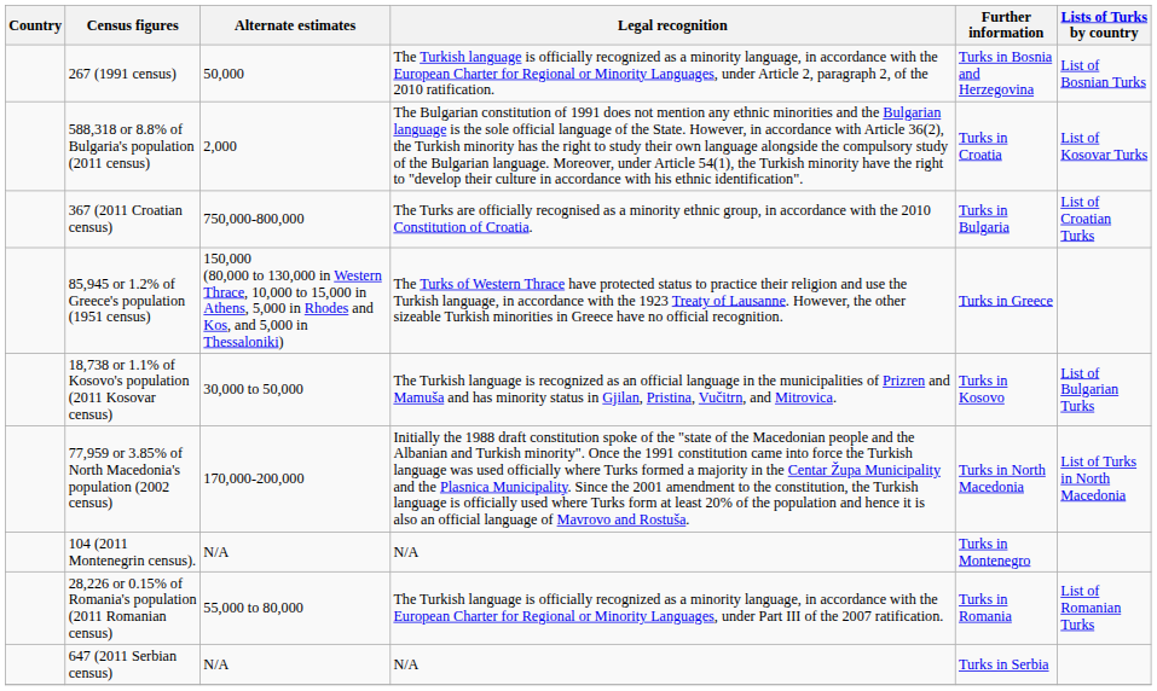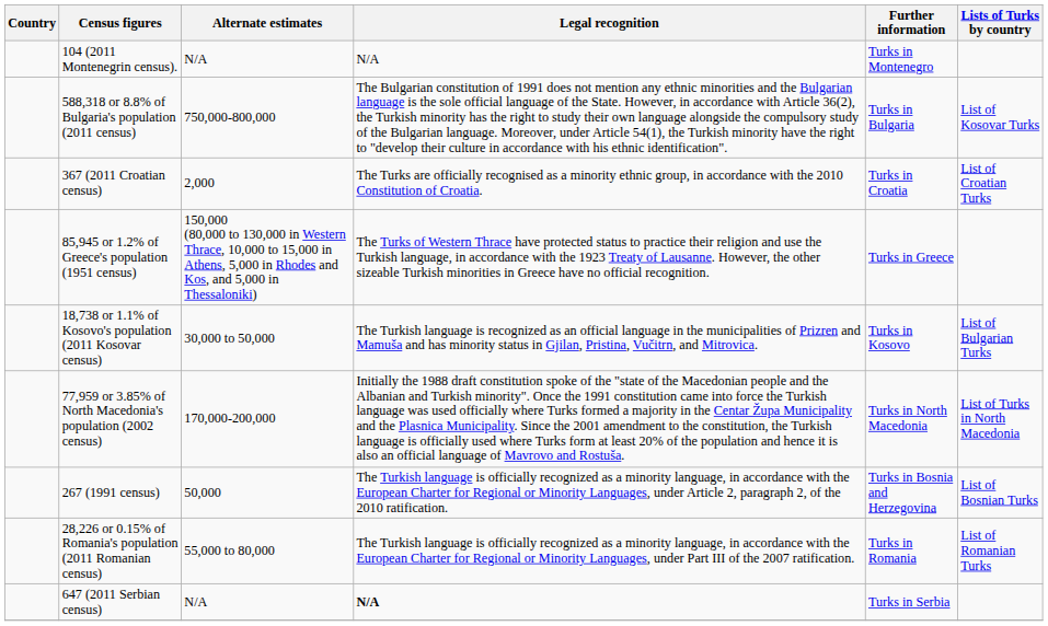rows swapped: 267 (1991 census) <-> 104 (2011 Montenegrin census).
588,318 or 8.8% of Bulgaria's population (2011 census) | Alternate estimates: 2,000 -> 750,000-800,000
588,318 or 8.8% of Bulgaria's population (2011 census) | Further information: Turks in Croatia -> Turks in Bulgaria
367 (2011 Croatian census) | Alternate estimates: 750,000-800,000 -> 2,000
367 (2011 Croatian census) | Further information: Turks in Bulgaria -> Turks in Croatia
647 (2011 Serbian census) | Legal recognition: normal -> bold
